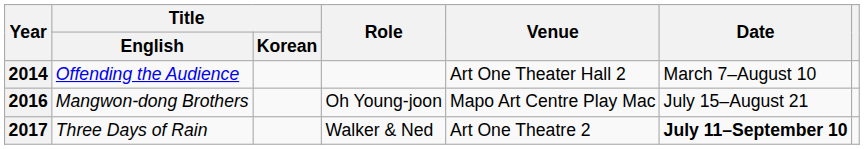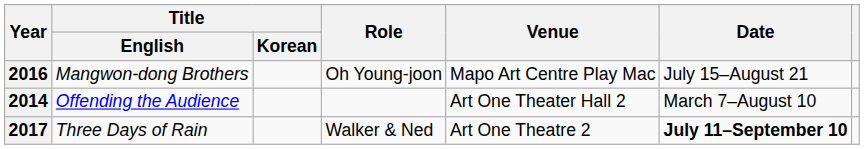rows swapped: 2014 <-> 2016
